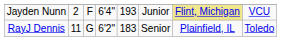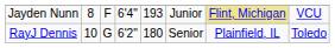Jayden Nunn | column 2: 2 -> 8
RayJ Dennis | column 2: 11 -> 10
RayJ Dennis | column 5: 183 -> 180
